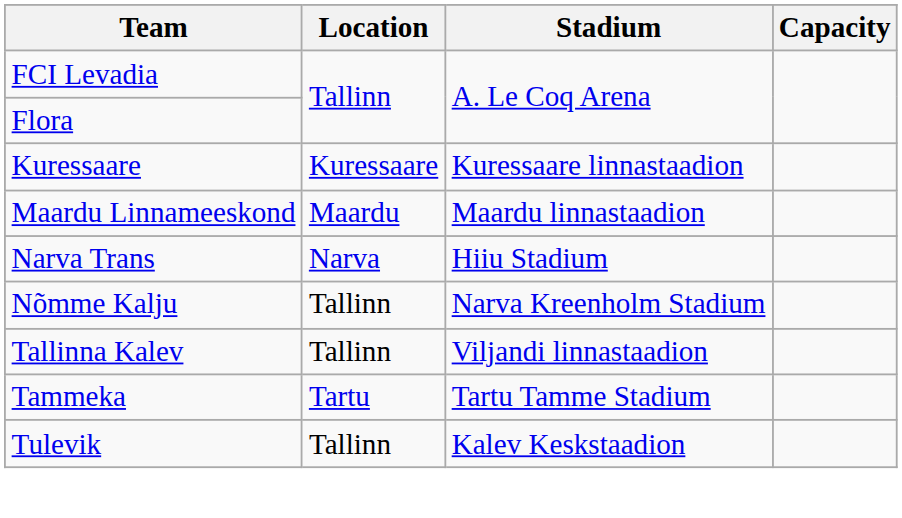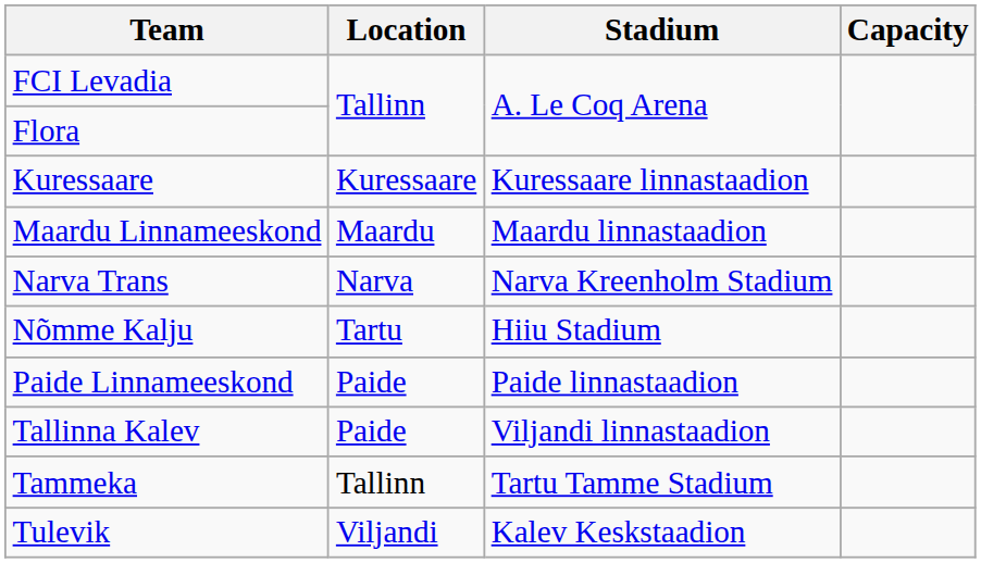Narva Trans | Stadium: Hiiu Stadium -> Narva Kreenholm Stadium
Nõmme Kalju | Location: Tallinn -> Tartu
Nõmme Kalju | Stadium: Narva Kreenholm Stadium -> Hiiu Stadium
+ row: Paide Linnameeskond | Paide | Paide linnastaadion
Tallinna Kalev | Location: Tallinn -> Paide
Tammeka | Location: Tartu -> Tallinn
Tulevik | Location: Tallinn -> Viljandi
